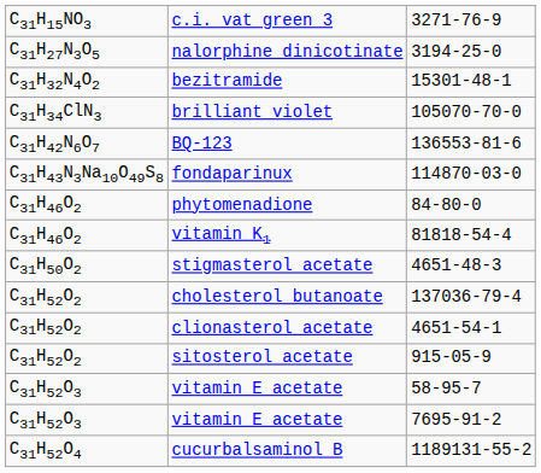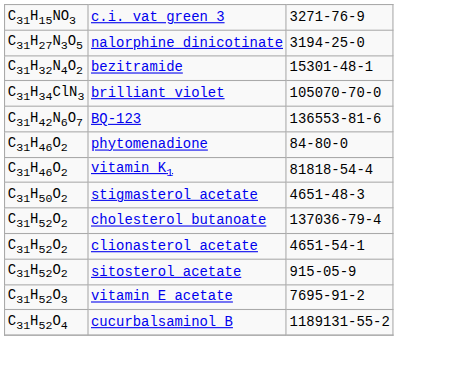- row: C31H43N3Na10O49S8 | fondaparinux | 114870-03-0
- row: C31H52O3 | vitamin E acetate | 58-95-7
